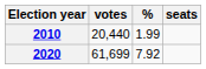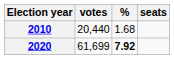2010 | %: 1.99 -> 1.68
2020 | %: normal -> bold
